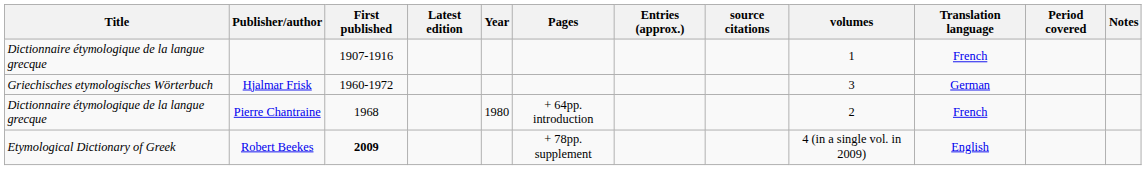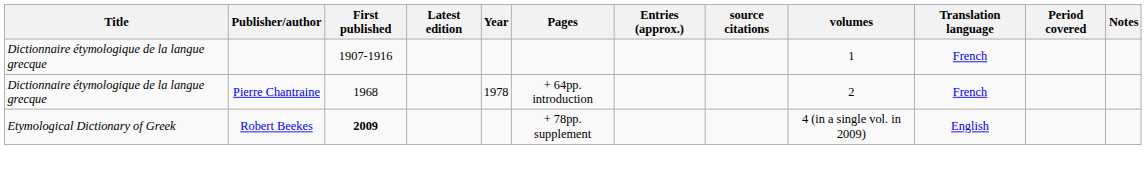- row: Griechisches etymologisches Wörterbuch | Hjalmar Frisk | 1960-1972 | 3 | German
Pierre Chantraine | Year: 1980 -> 1978
